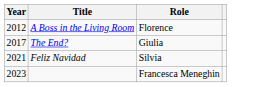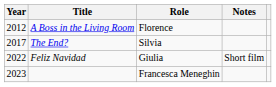+ column: Notes | Short film
The End? | Role: Giulia -> Silvia
Feliz Navidad | Year: 2021 -> 2022
Feliz Navidad | Role: Silvia -> Giulia
